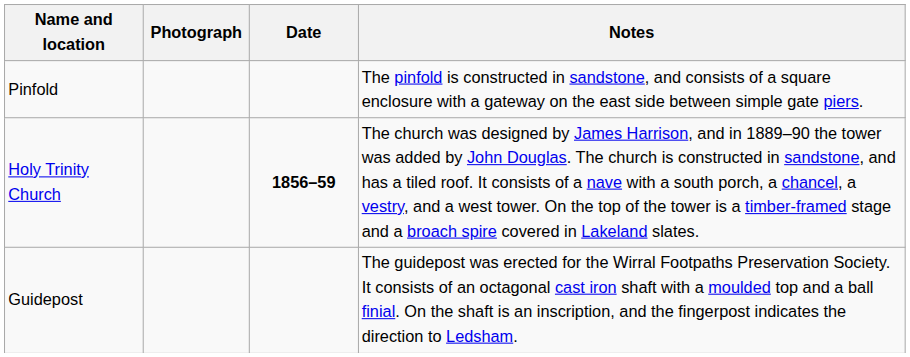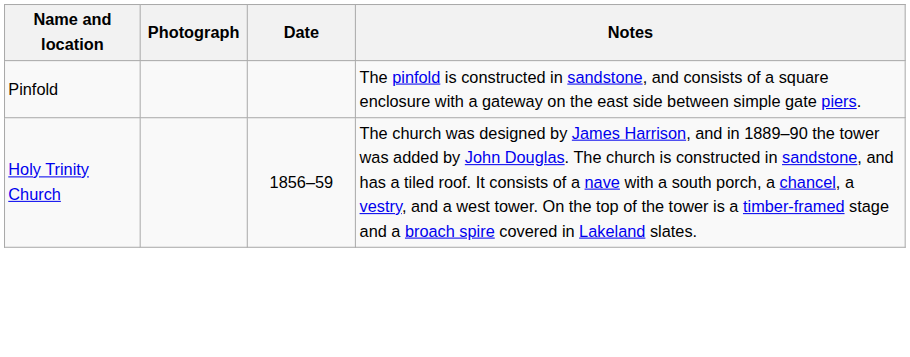Holy Trinity Church | Date: bold -> normal
- row: Guidepost | The guidepost was erected for the Wirral Footpaths Preservation Society. It consists of an octagonal cast iron shaft with a moulded top and a ball finial. On the shaft is an inscription, and the fingerpost indicates the direction to Ledsham.
